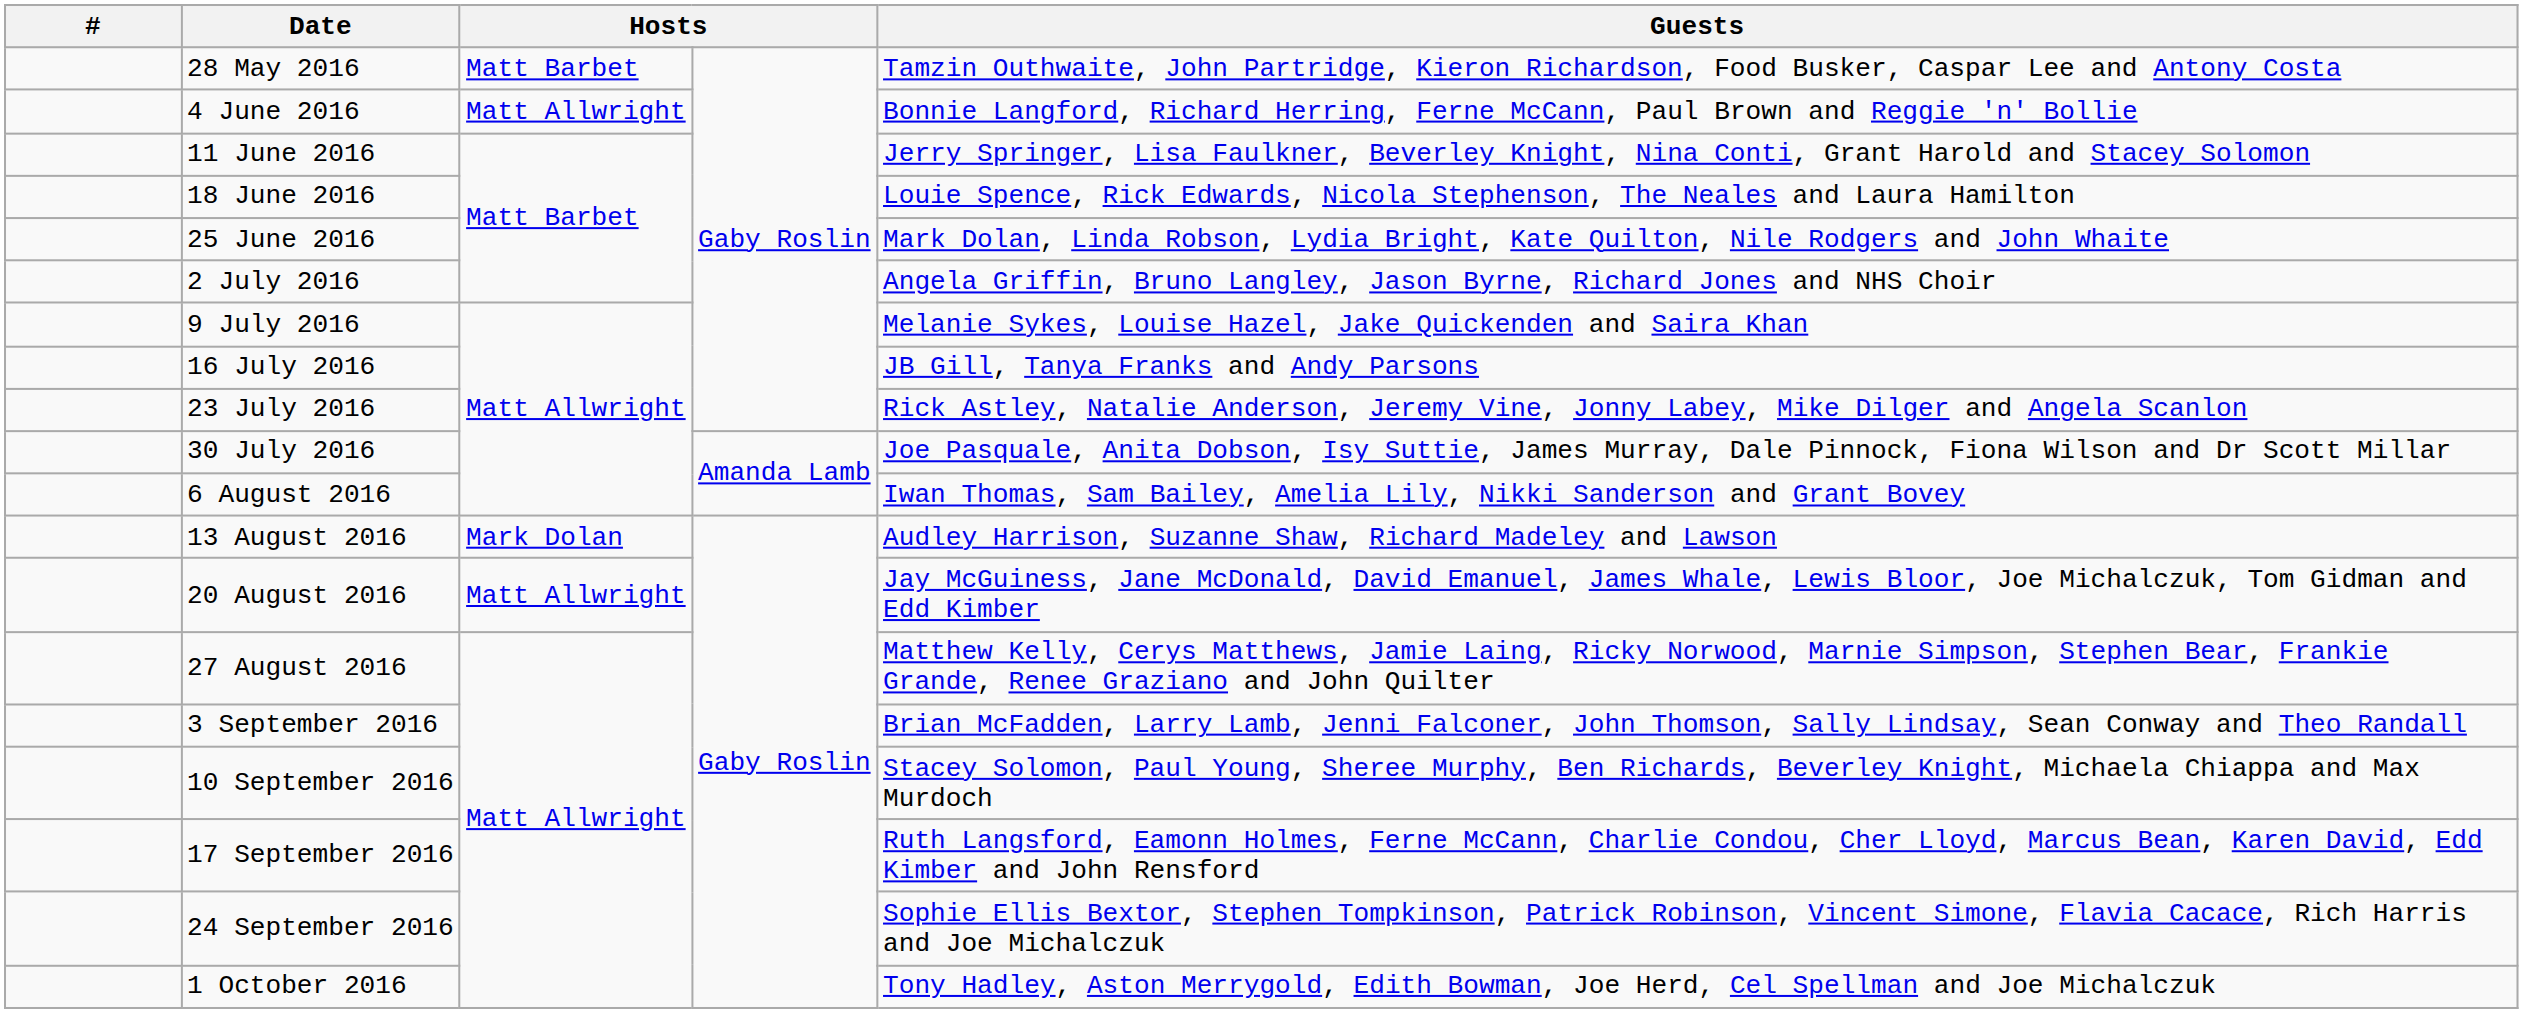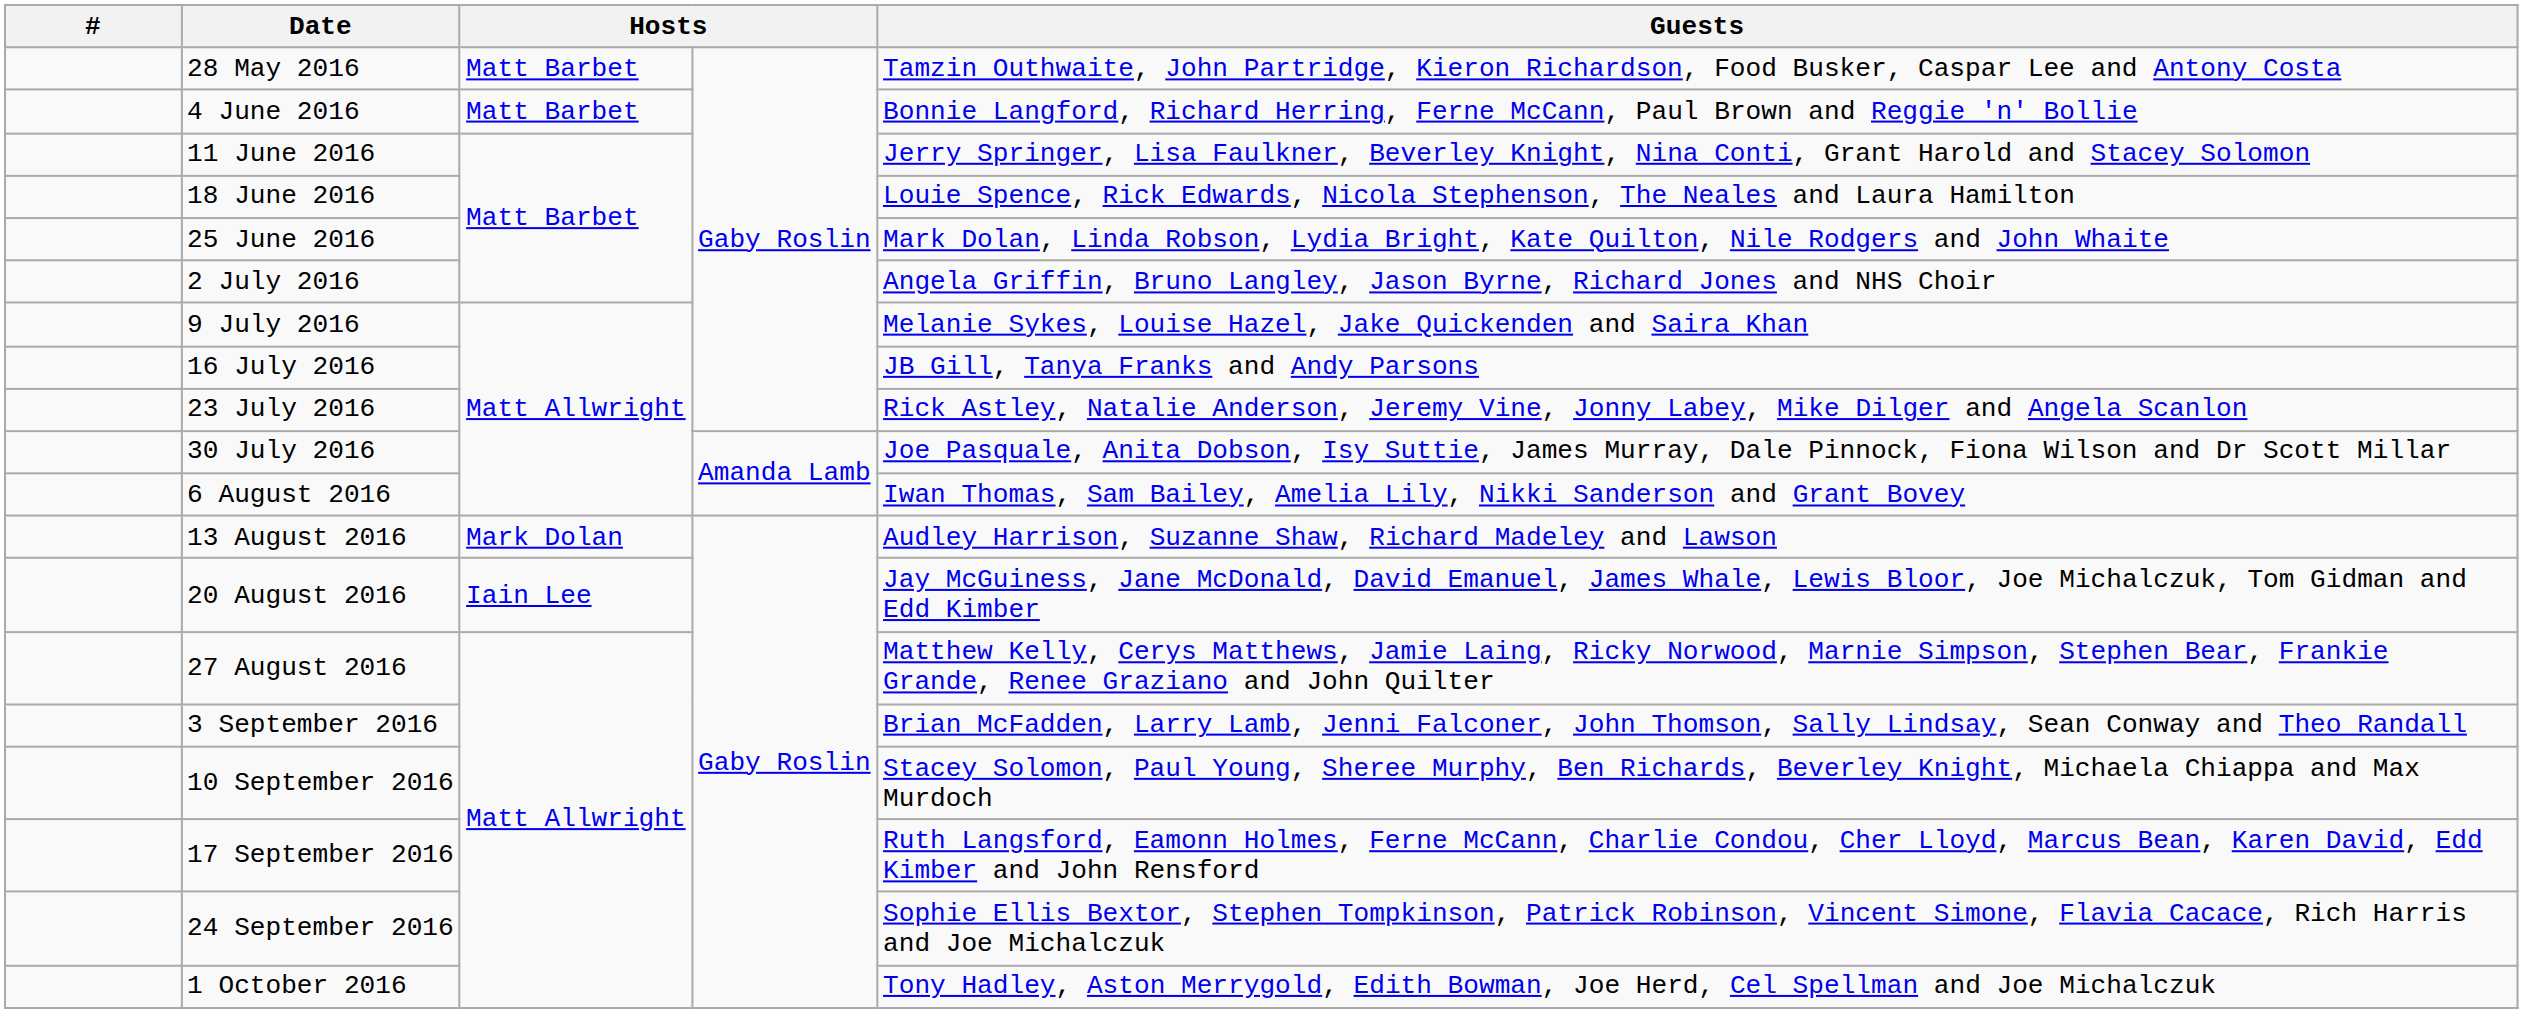4 June 2016 | column 3: Matt Allwright -> Matt Barbet
20 August 2016 | column 3: Matt Allwright -> Iain Lee
